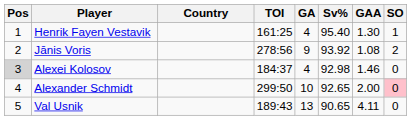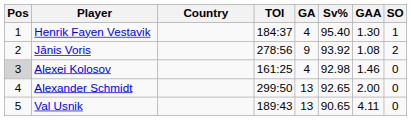Henrik Fayen Vestavik | TOI: 161:25 -> 184:37
Alexei Kolosov | TOI: 184:37 -> 161:25
Alexander Schmidt | GA: 10 -> 13
Alexander Schmidt | SO: pink background -> no background
